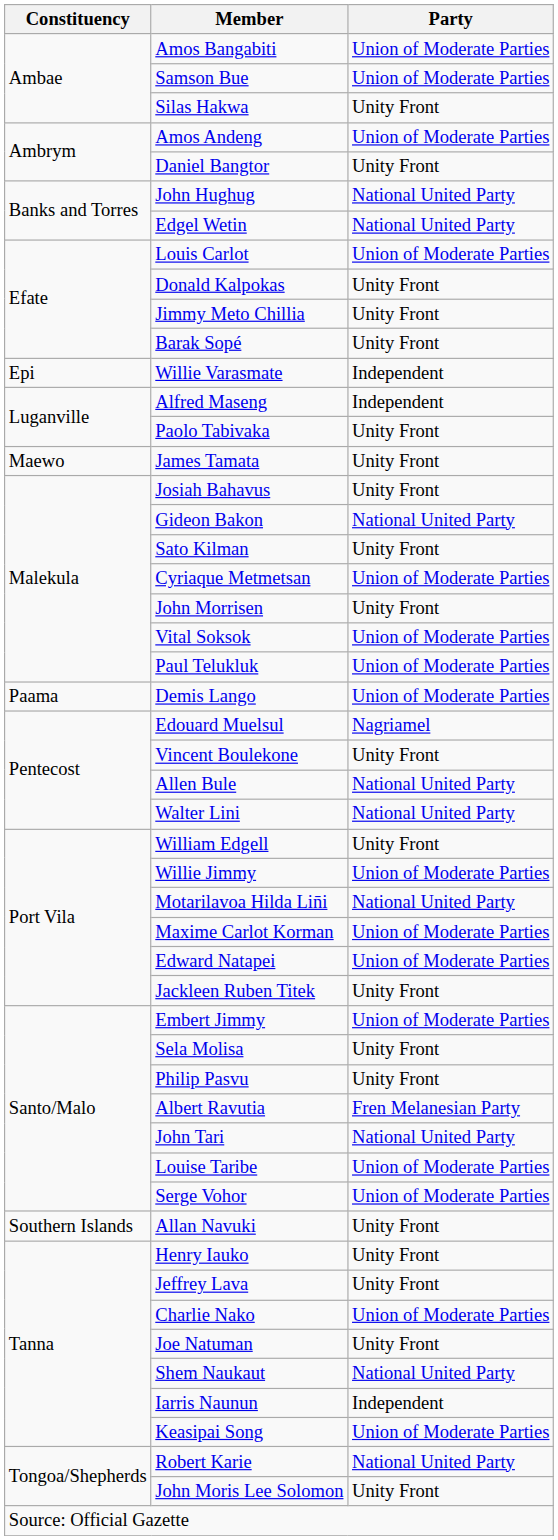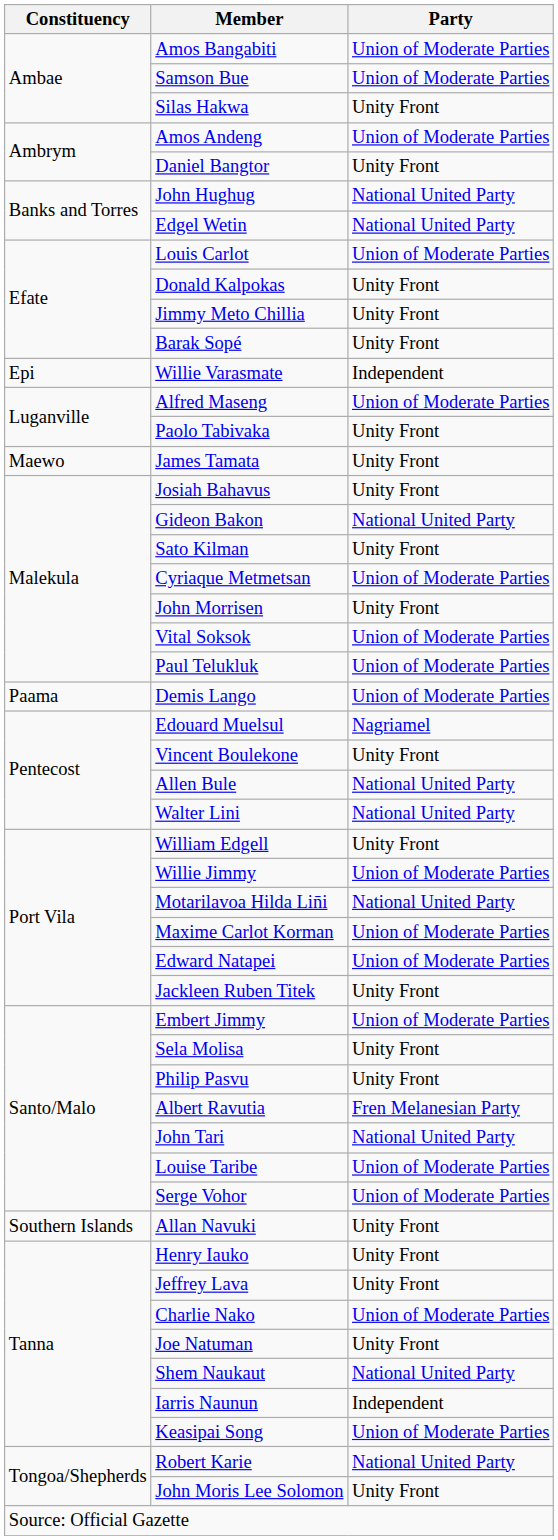Alfred Maseng | Party: Independent -> Union of Moderate Parties
